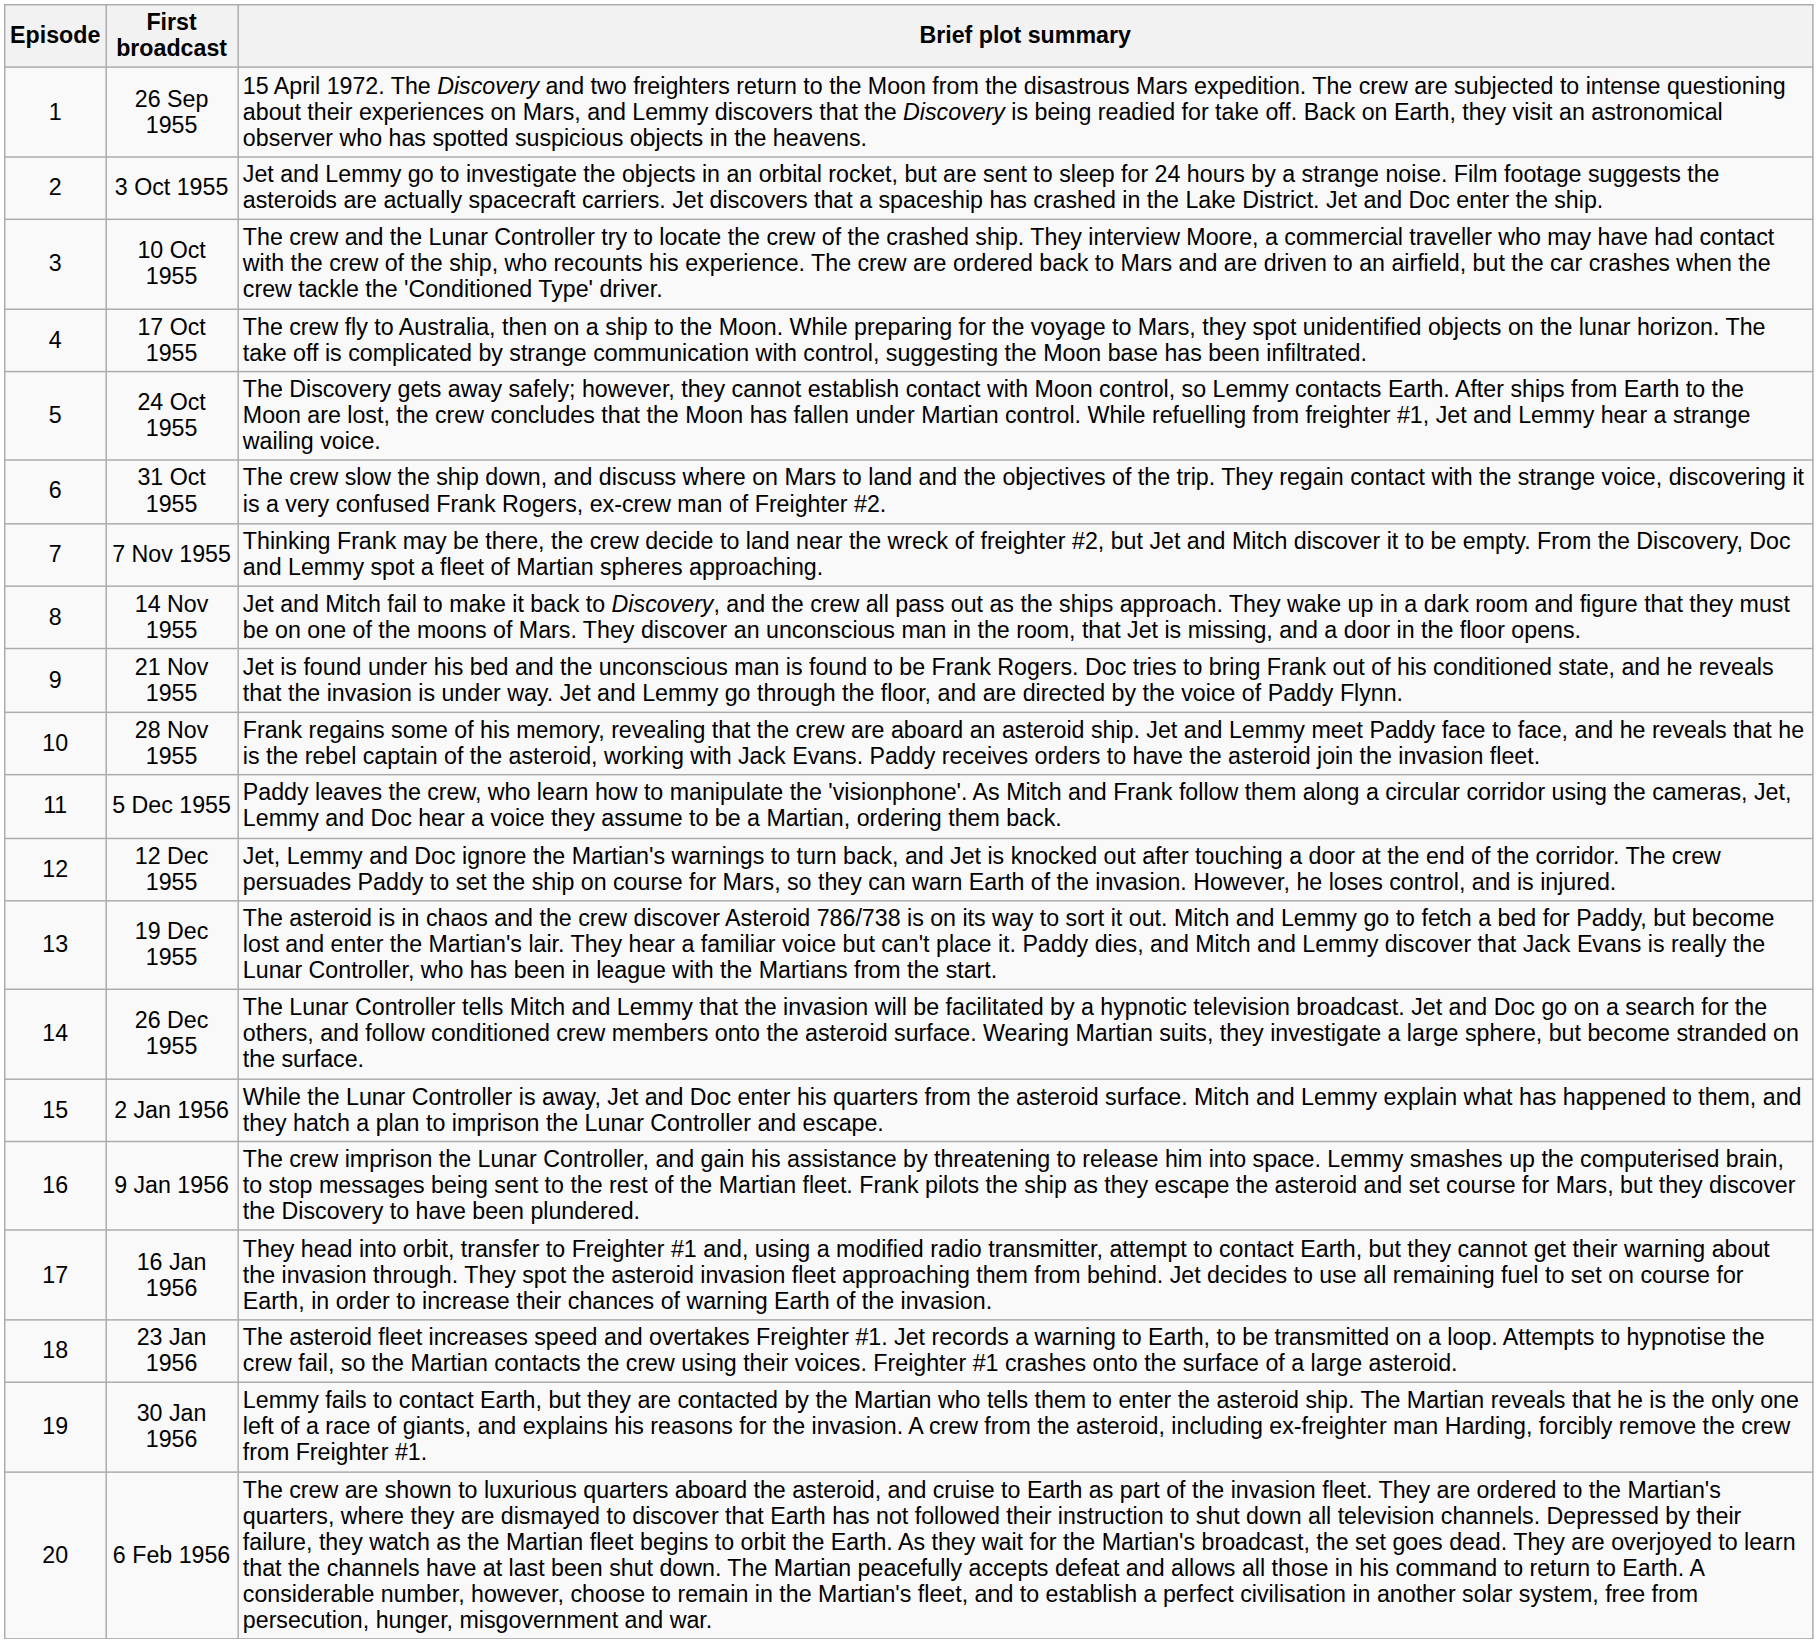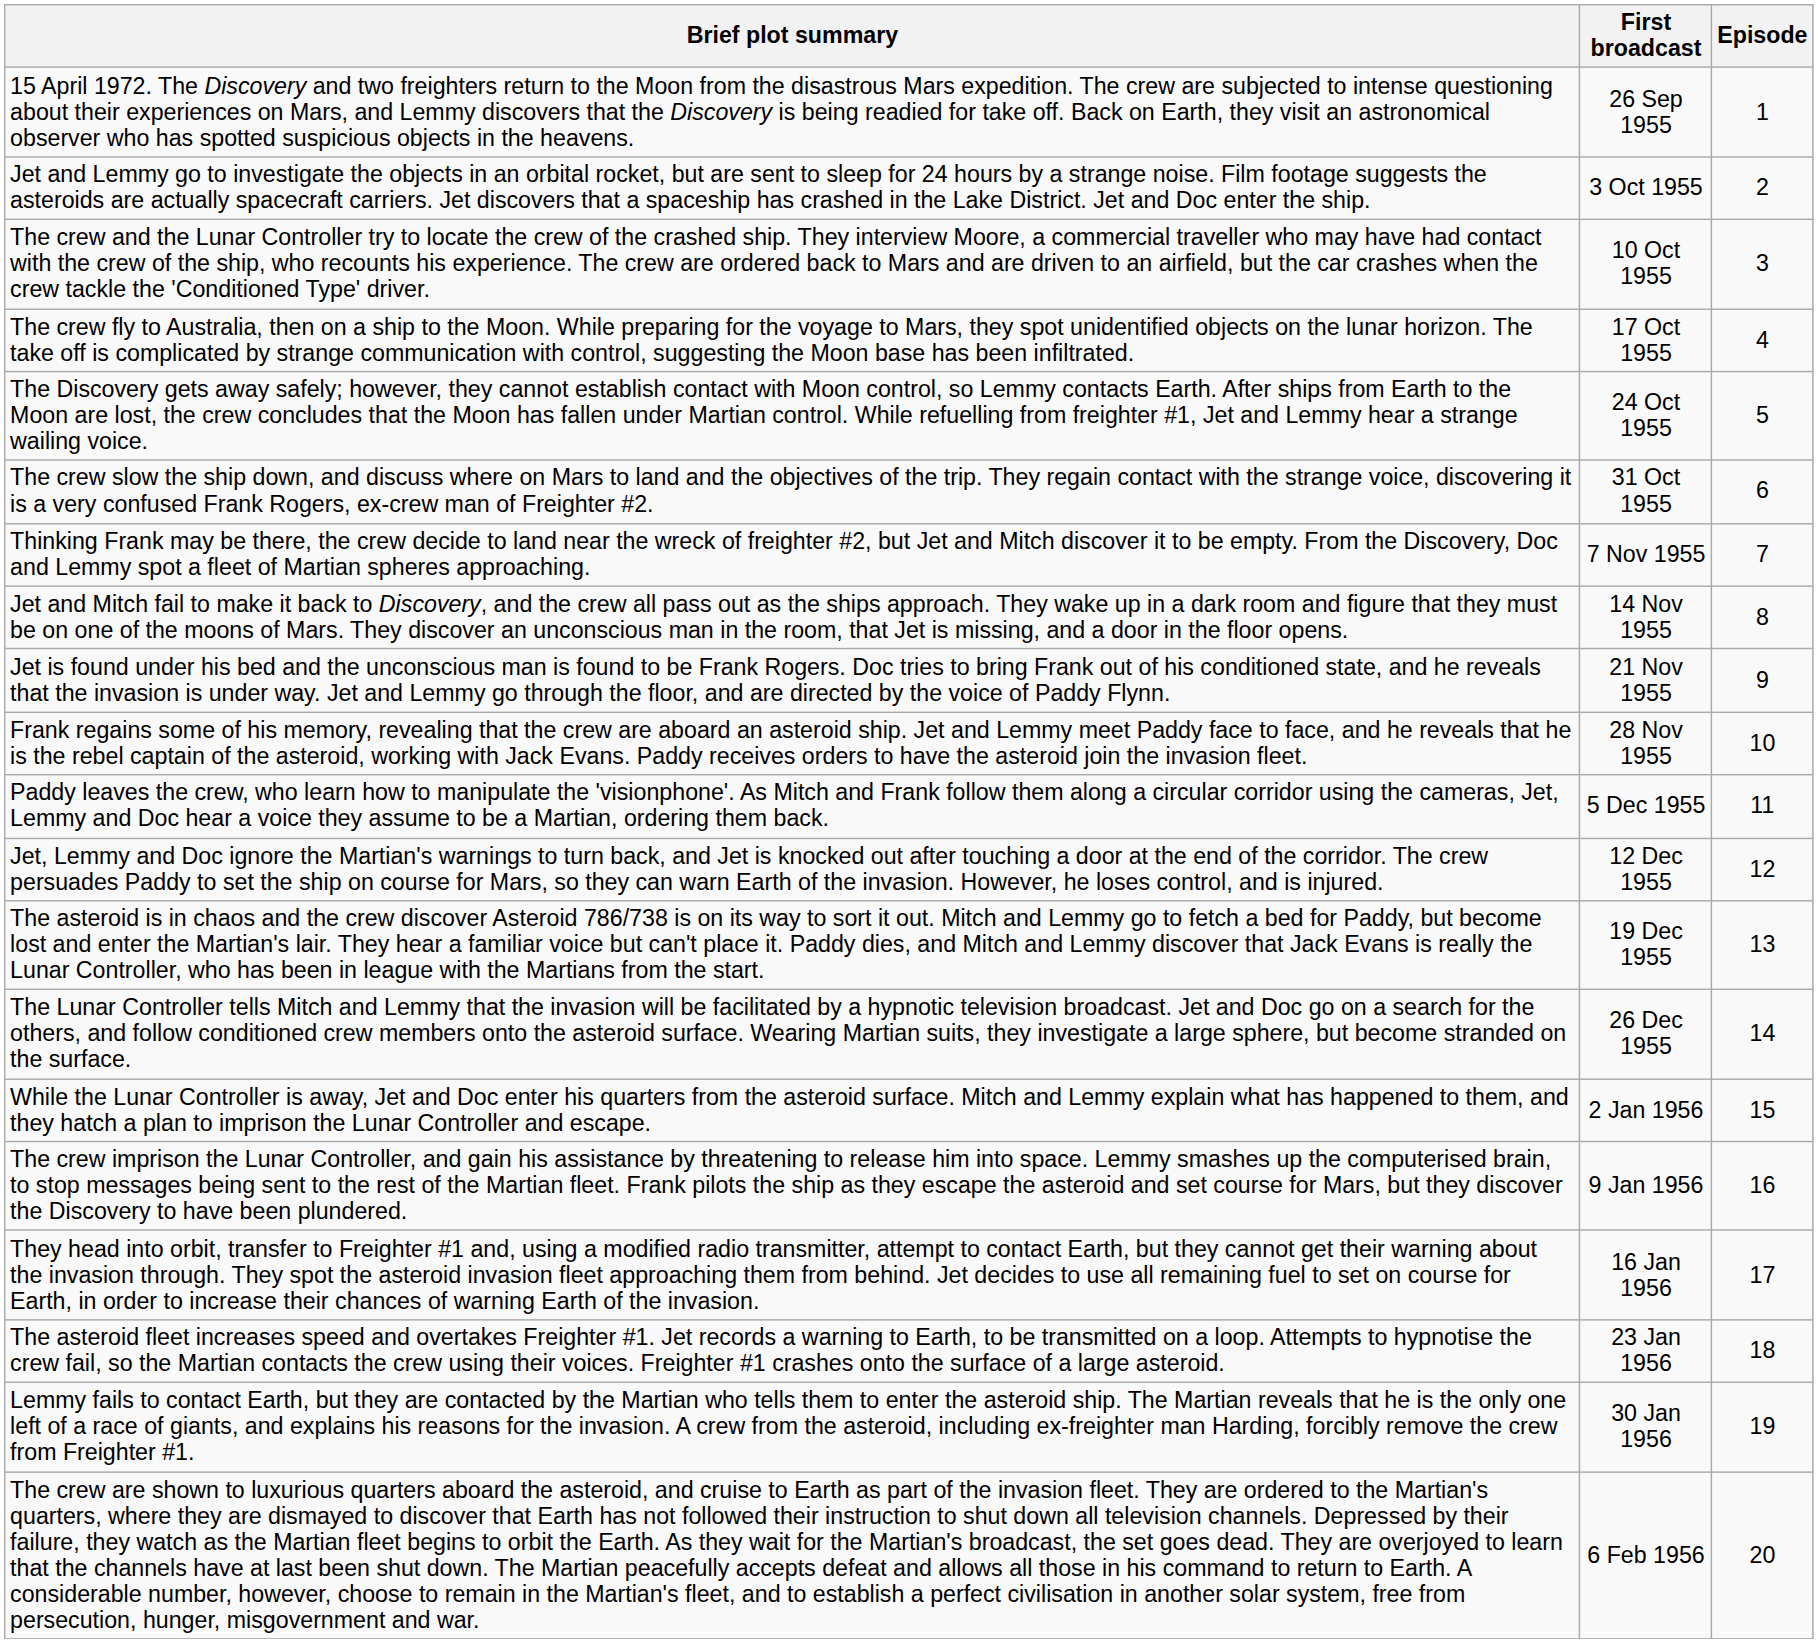columns swapped: Episode <-> Brief plot summary
